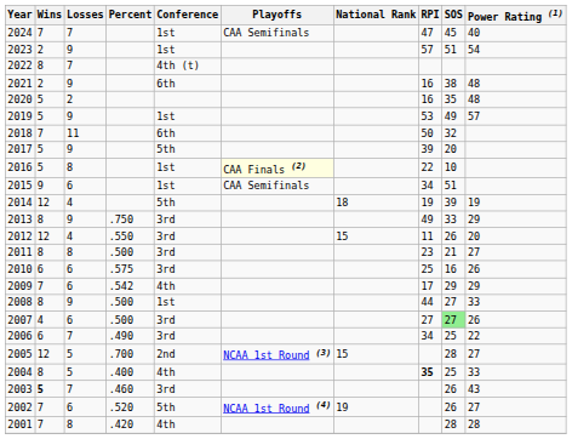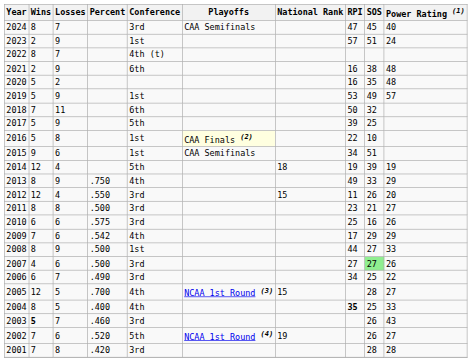2024 | Wins: 7 -> 8
2024 | Conference: 1st -> 3rd
2023 | Power Rating (1): 54 -> 24
2017 | SOS: 20 -> 25
2013 | Conference: 3rd -> 4th
2005 | Conference: 2nd -> 4th
2001 | Conference: 4th -> 3rd
